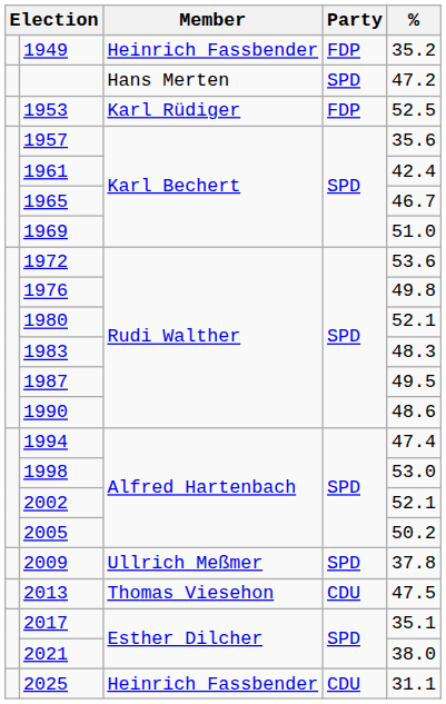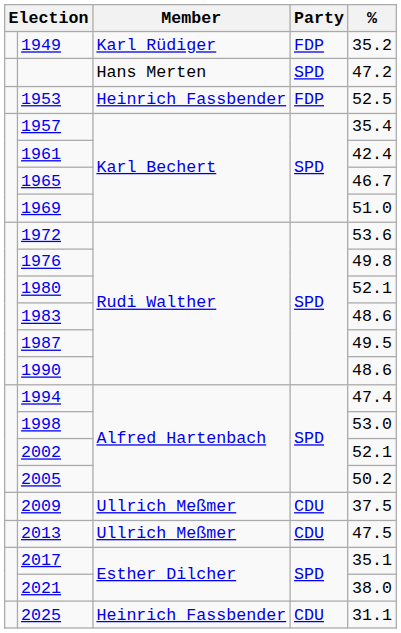1949 | Member: Heinrich Fassbender -> Karl Rüdiger
1953 | Member: Karl Rüdiger -> Heinrich Fassbender
1957 | %: 35.6 -> 35.4
1983 | %: 48.3 -> 48.6
2009 | Party: SPD -> CDU
2009 | %: 37.8 -> 37.5
2013 | Member: Thomas Viesehon -> Ullrich Meßmer
